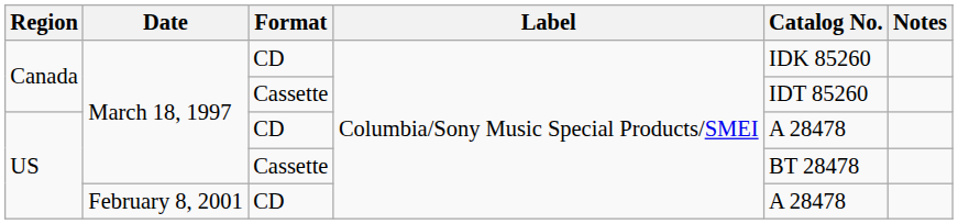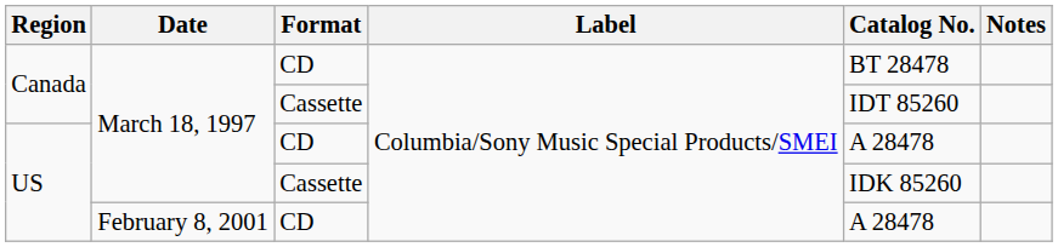Canada / CD | Catalog No.: IDK 85260 -> BT 28478
US / Cassette | Catalog No.: BT 28478 -> IDK 85260
